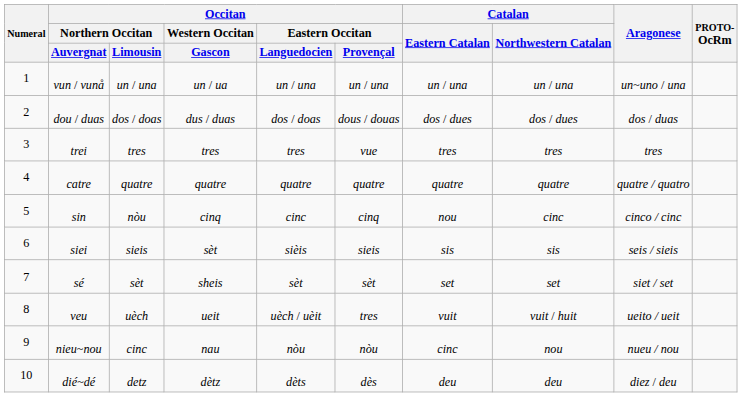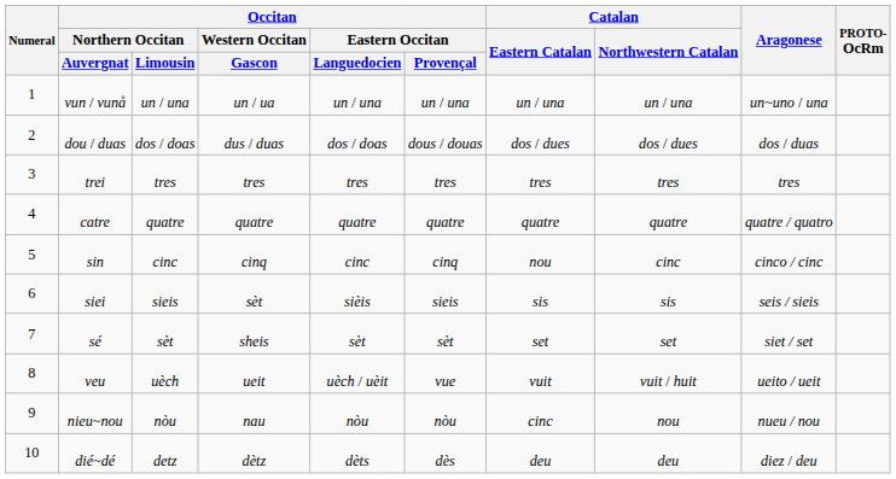trei | Occitan / Eastern Occitan / Provençal: vue -> tres
sin | Occitan / Northern Occitan / Limousin: nòu -> cinc
veu | Occitan / Eastern Occitan / Provençal: tres -> vue
nieu~nou | Occitan / Northern Occitan / Limousin: cinc -> nòu
